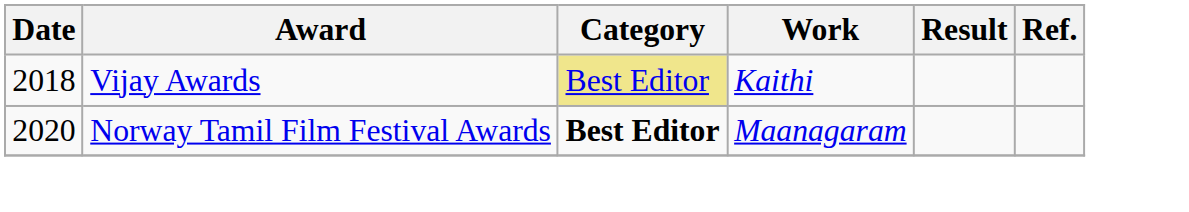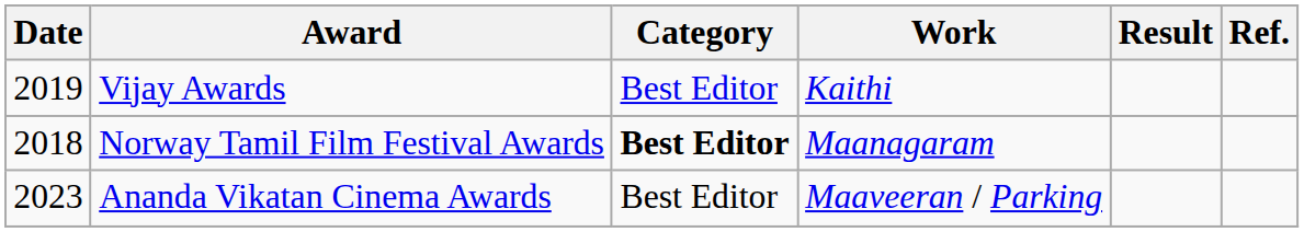Vijay Awards | Date: 2018 -> 2019
Vijay Awards | Category: khaki background -> no background
Norway Tamil Film Festival Awards | Date: 2020 -> 2018
+ row: 2023 | Ananda Vikatan Cinema Awards | Best Editor | Maaveeran / Parking
